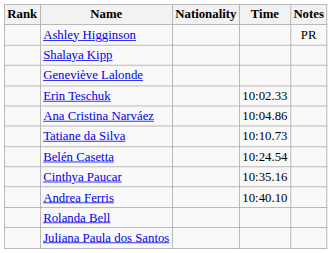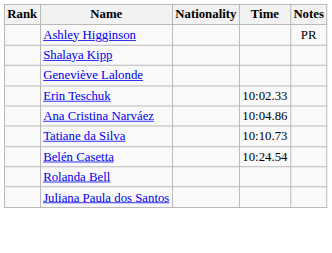- row: Cinthya Paucar | 10:35.16
- row: Andrea Ferris | 10:40.10
